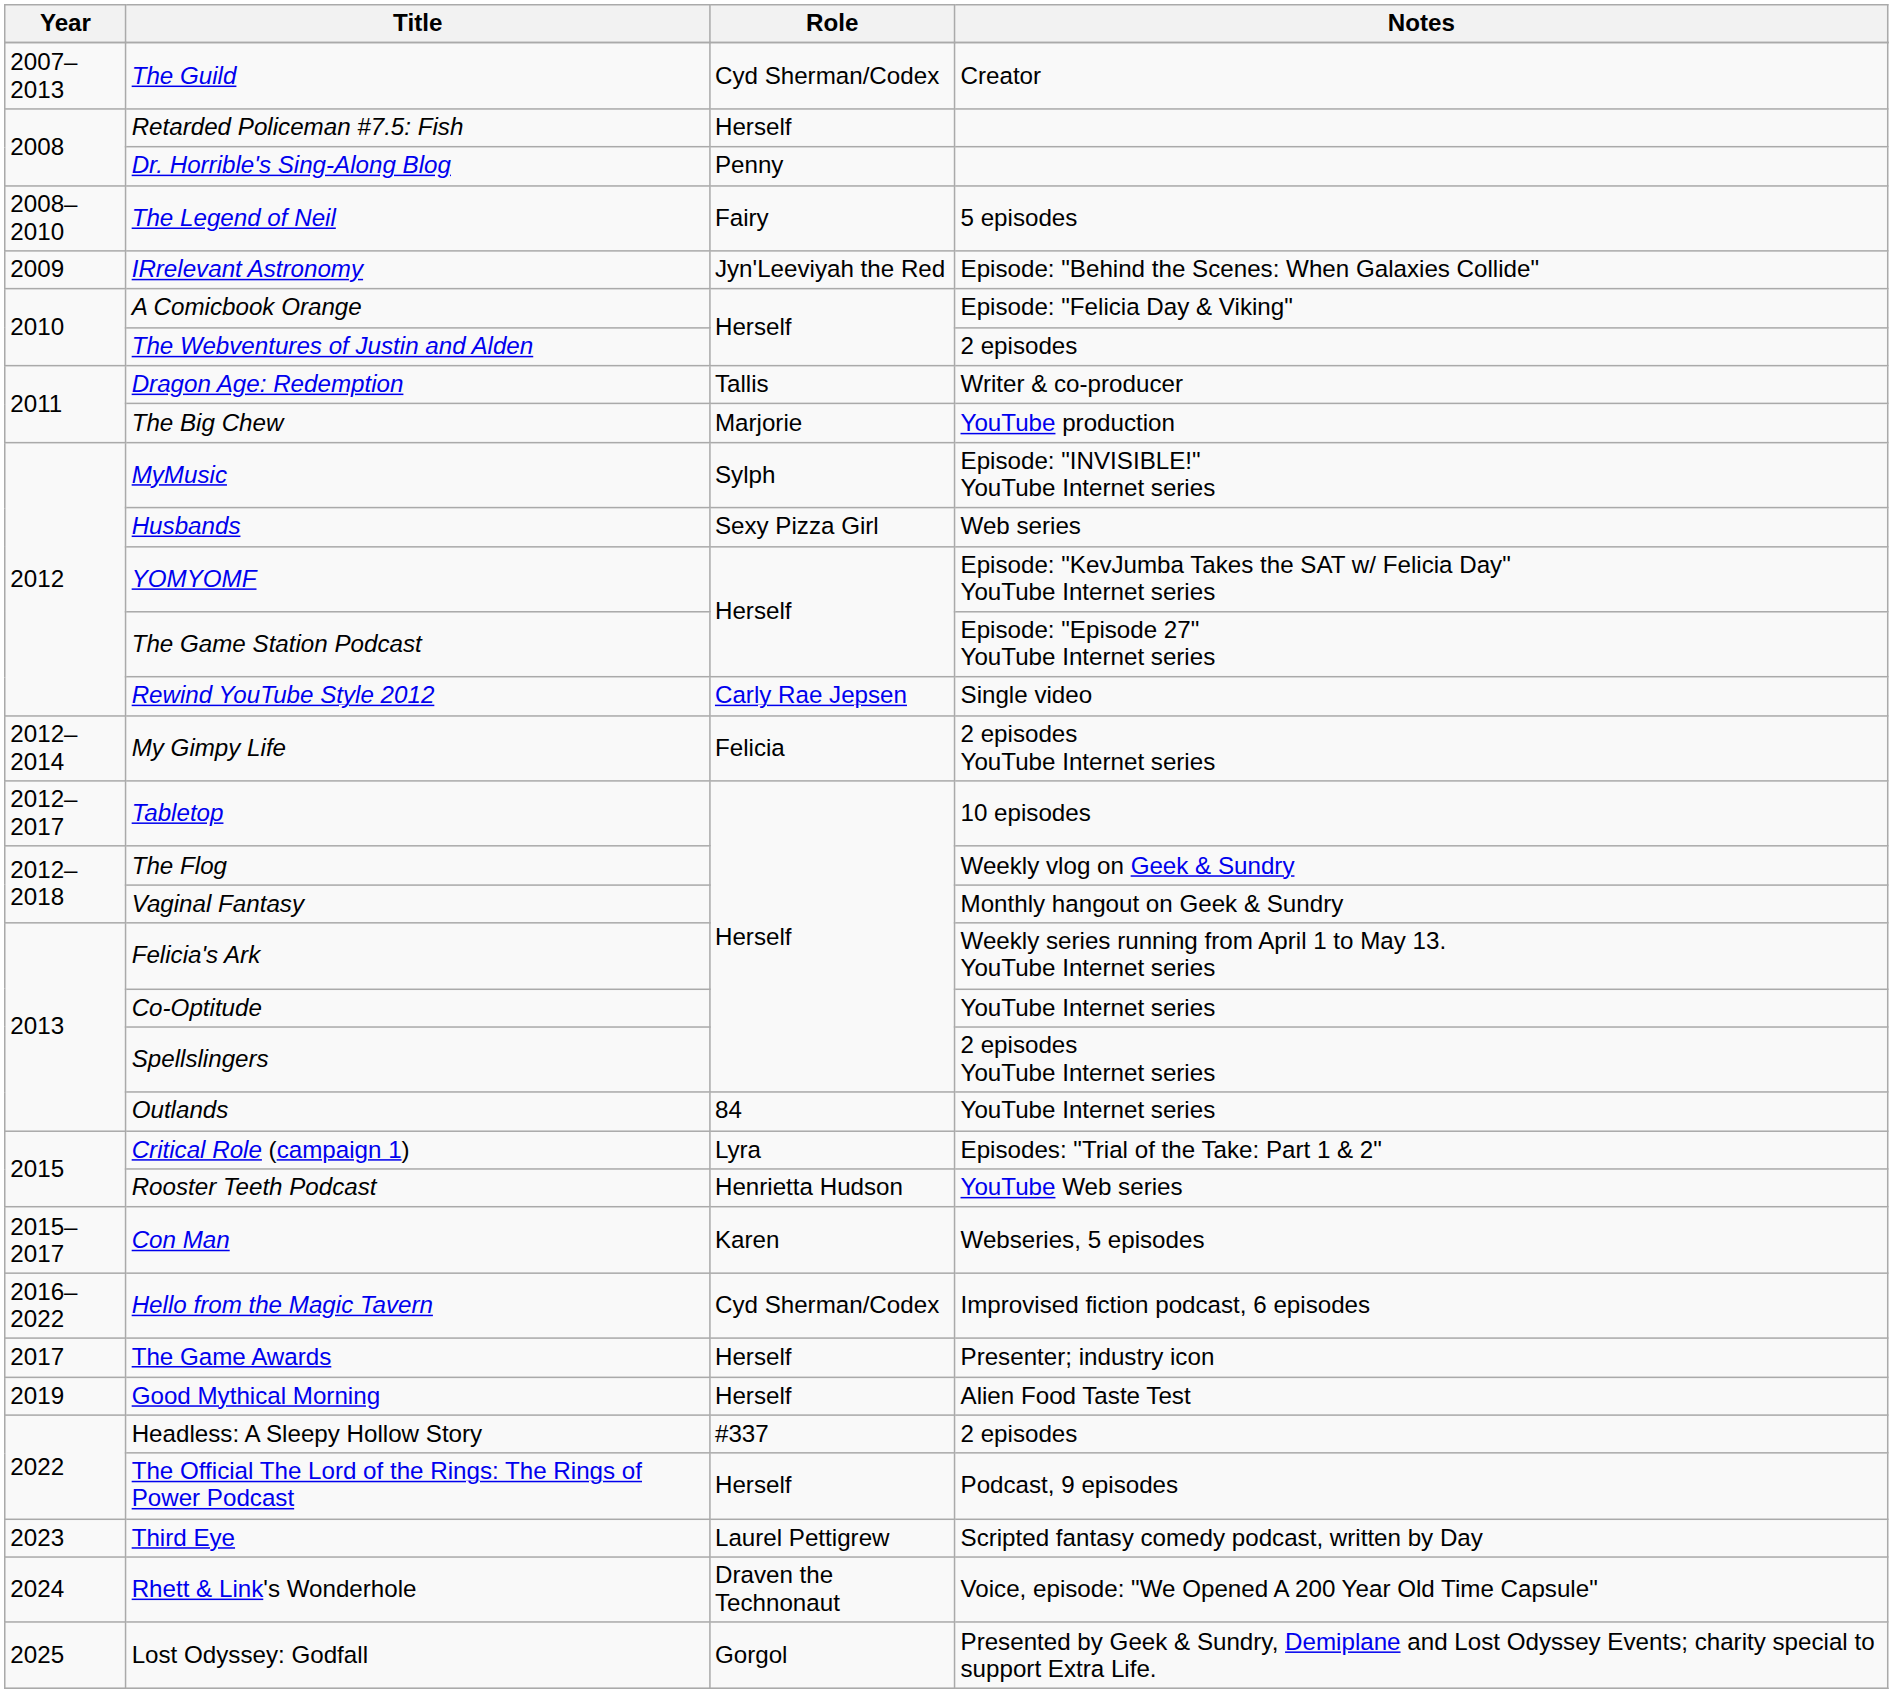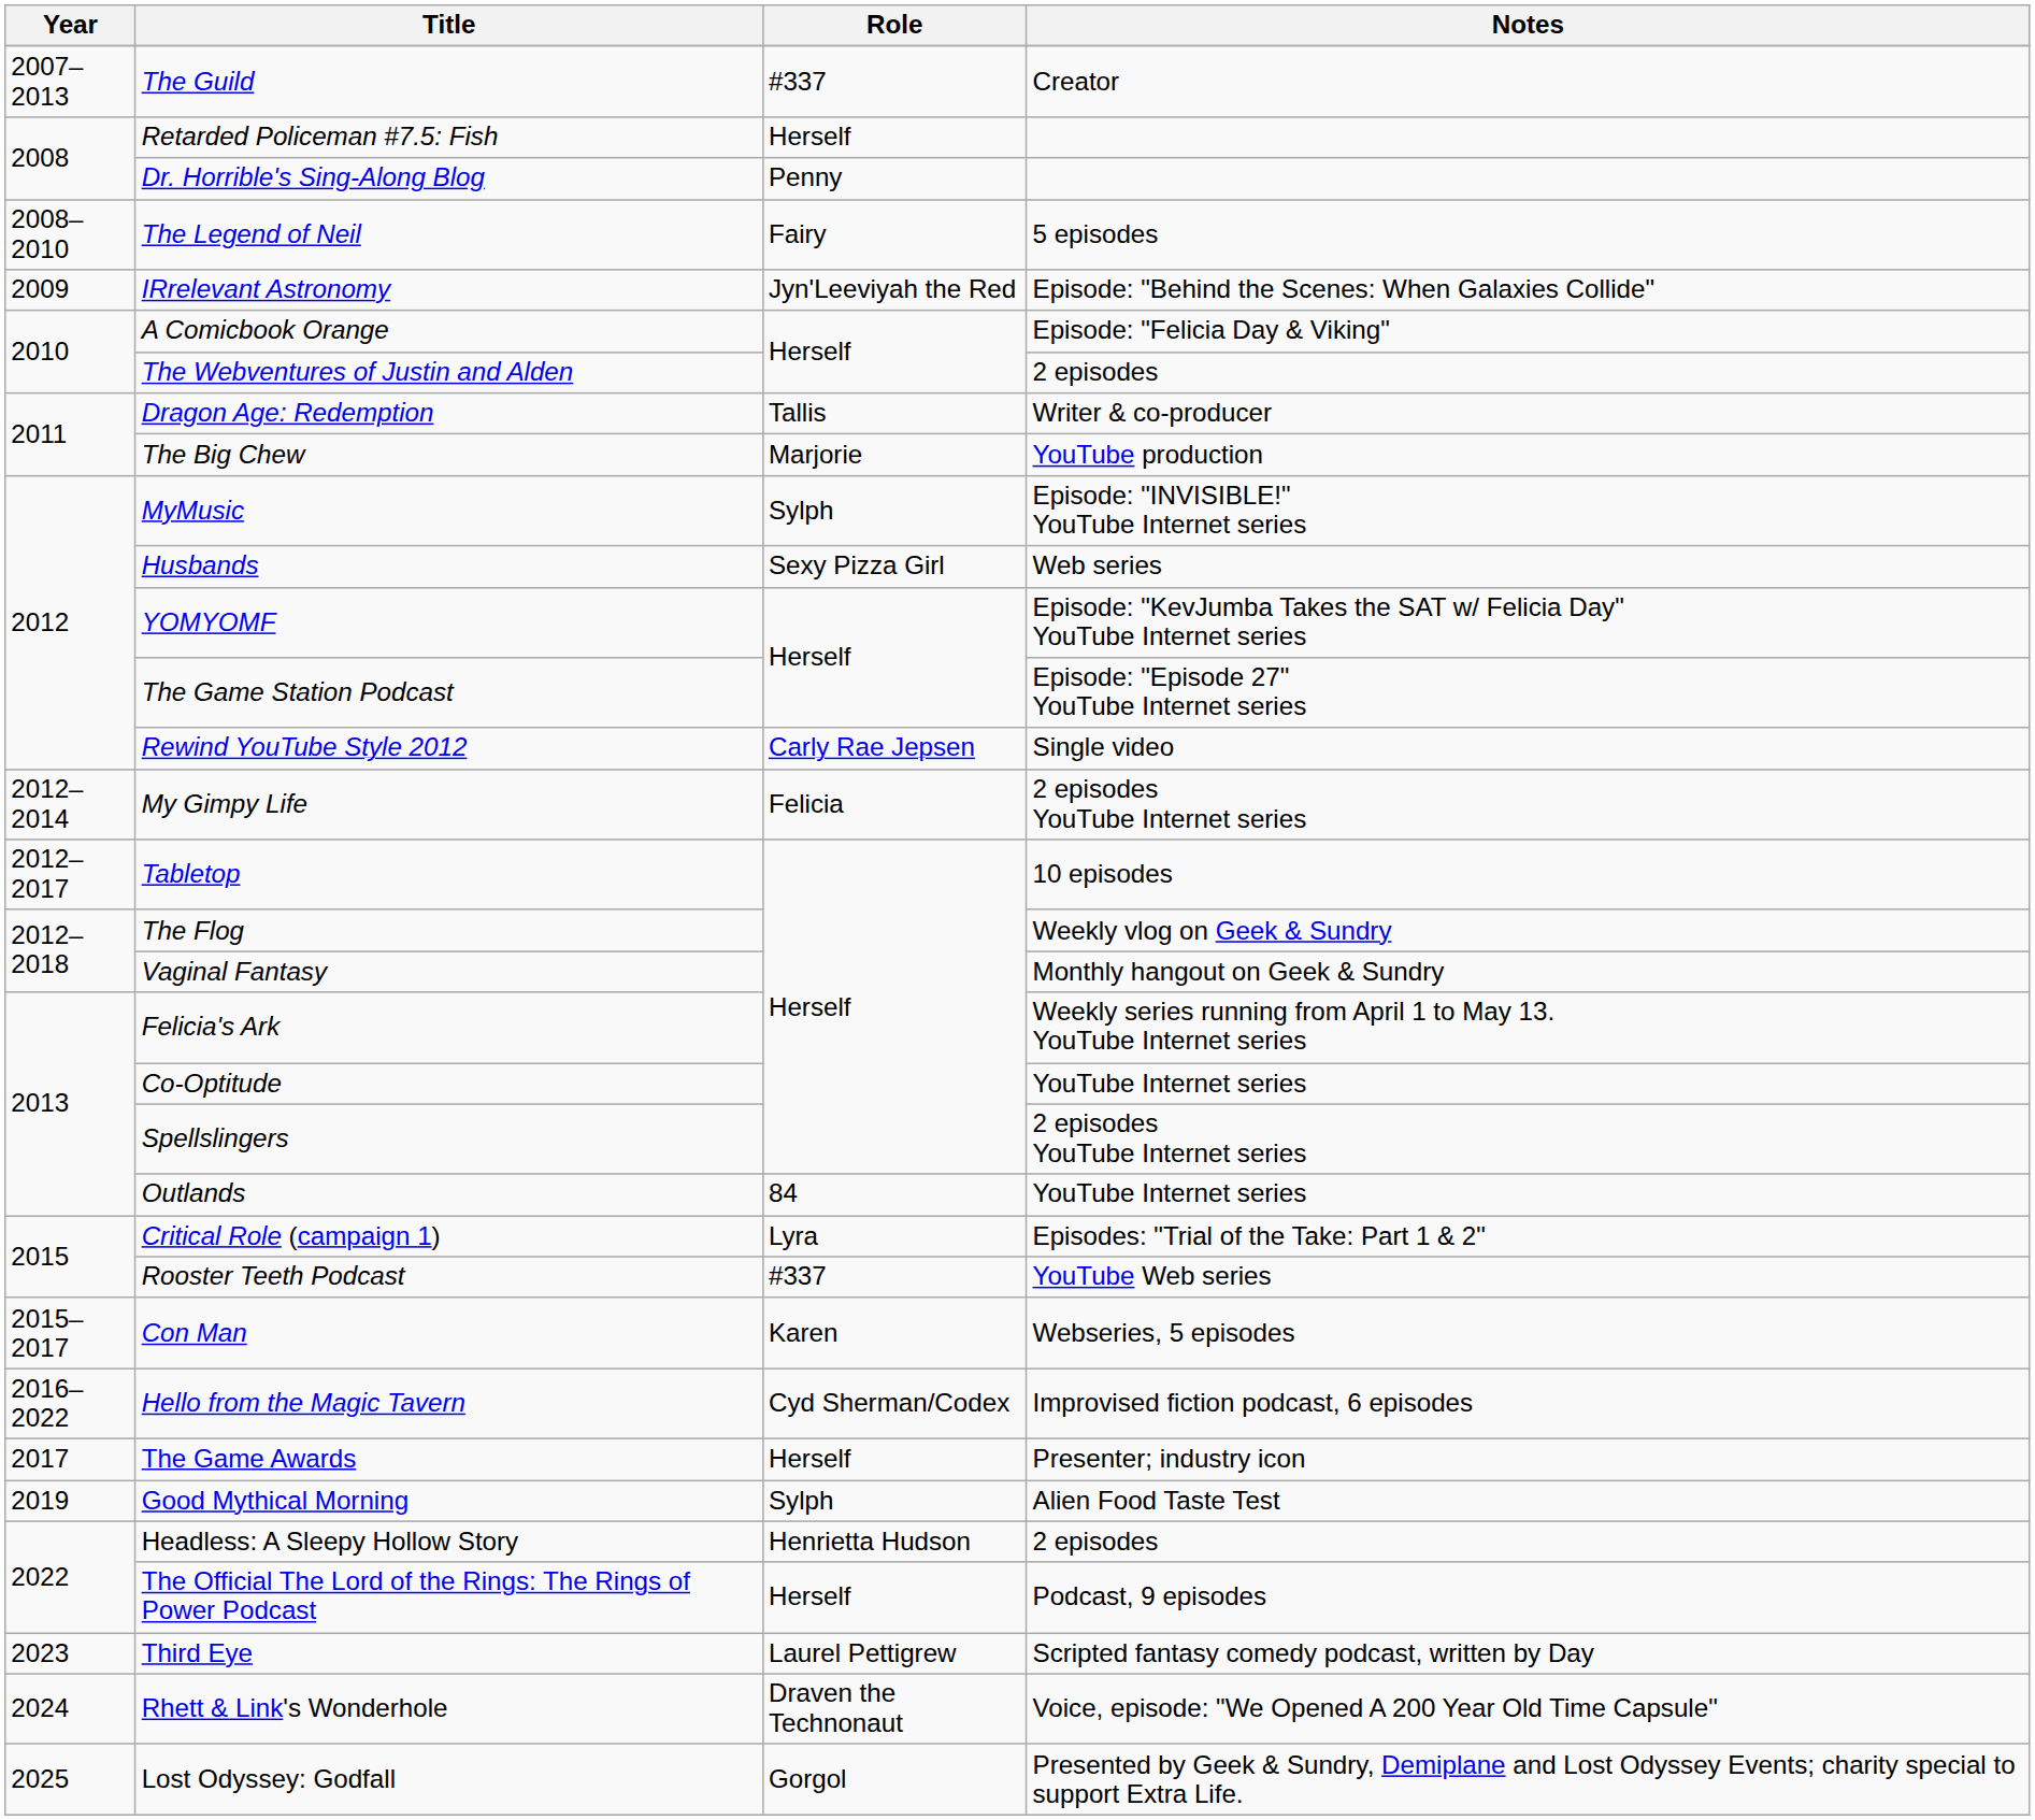The Guild | Role: Cyd Sherman/Codex -> #337
Rooster Teeth Podcast | Role: Henrietta Hudson -> #337
Good Mythical Morning | Role: Herself -> Sylph
Headless: A Sleepy Hollow Story | Role: #337 -> Henrietta Hudson
